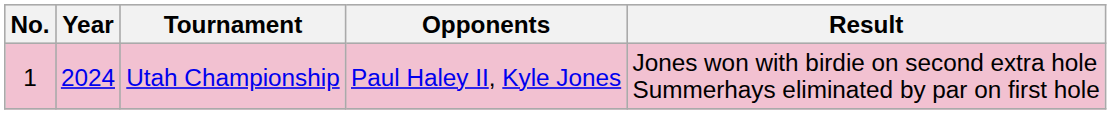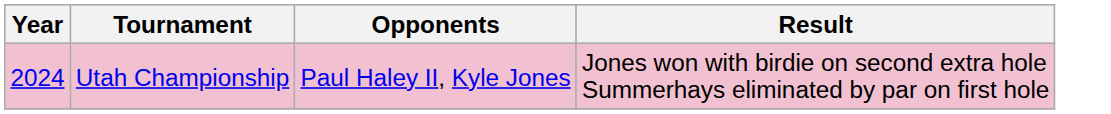- column: No. | 1
